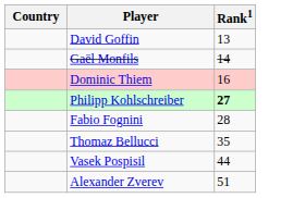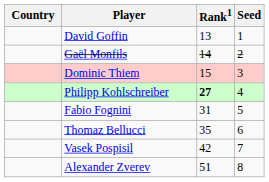+ column: Seed | 1 | 2 | 3 | 4 | 5 | 6 | 7 | 8
Dominic Thiem | Rank1: 16 -> 15
Fabio Fognini | Rank1: 28 -> 31
Vasek Pospisil | Rank1: 44 -> 42
